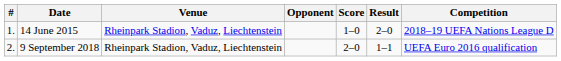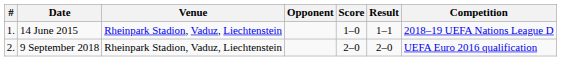14 June 2015 | Result: 2–0 -> 1–1
9 September 2018 | Result: 1–1 -> 2–0
